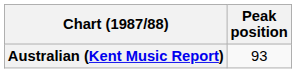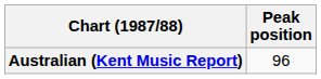Australian (Kent Music Report) | Peak position: 93 -> 96
